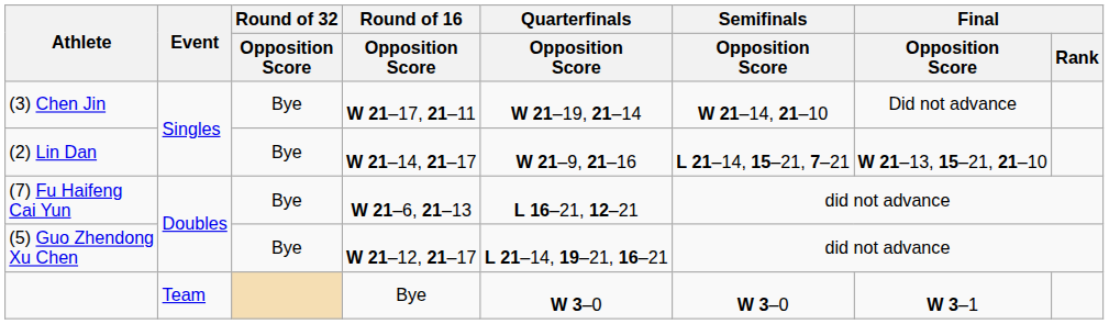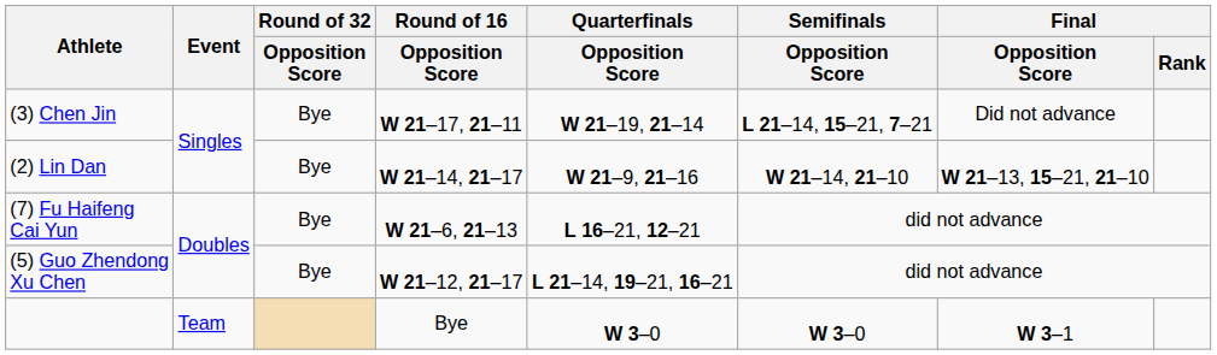(3) Chen Jin | Semifinals / Opposition Score: W 21–14, 21–10 -> L 21–14, 15–21, 7–21
(2) Lin Dan | Semifinals / Opposition Score: L 21–14, 15–21, 7–21 -> W 21–14, 21–10
